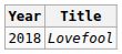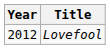Lovefool | Year: 2018 -> 2012
